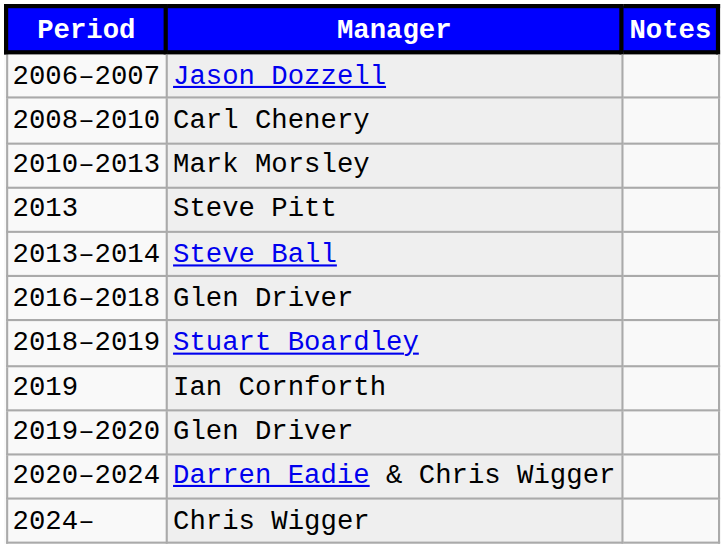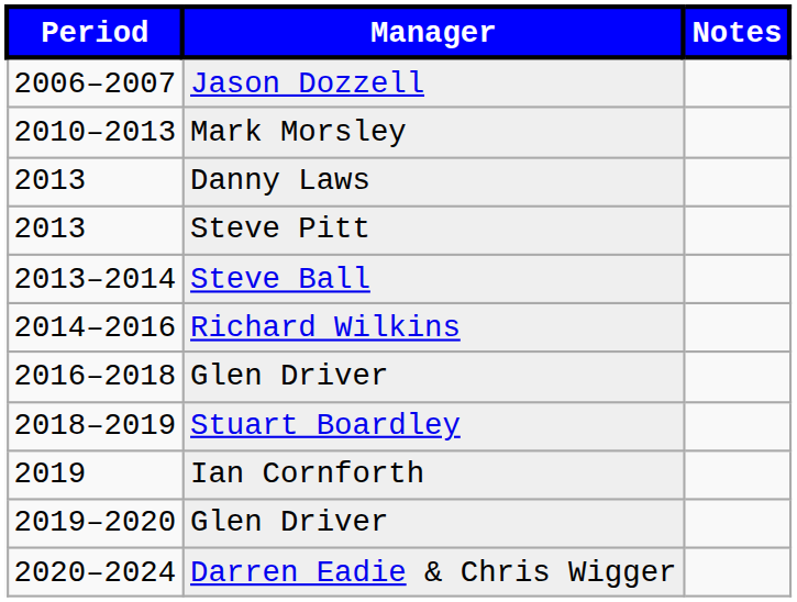- row: 2008–2010 | Carl Chenery
+ row: 2013 | Danny Laws
+ row: 2014–2016 | Richard Wilkins
- row: 2024– | Chris Wigger
